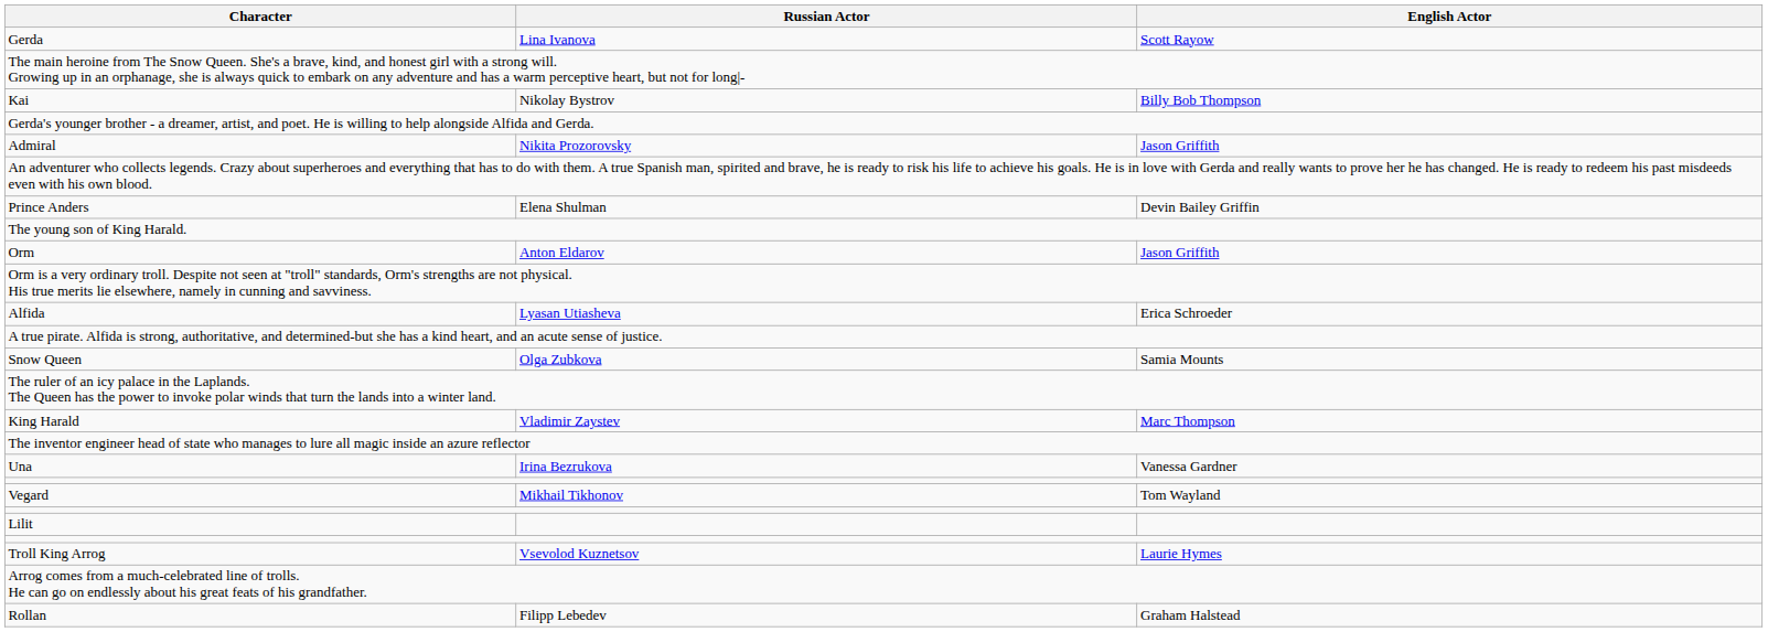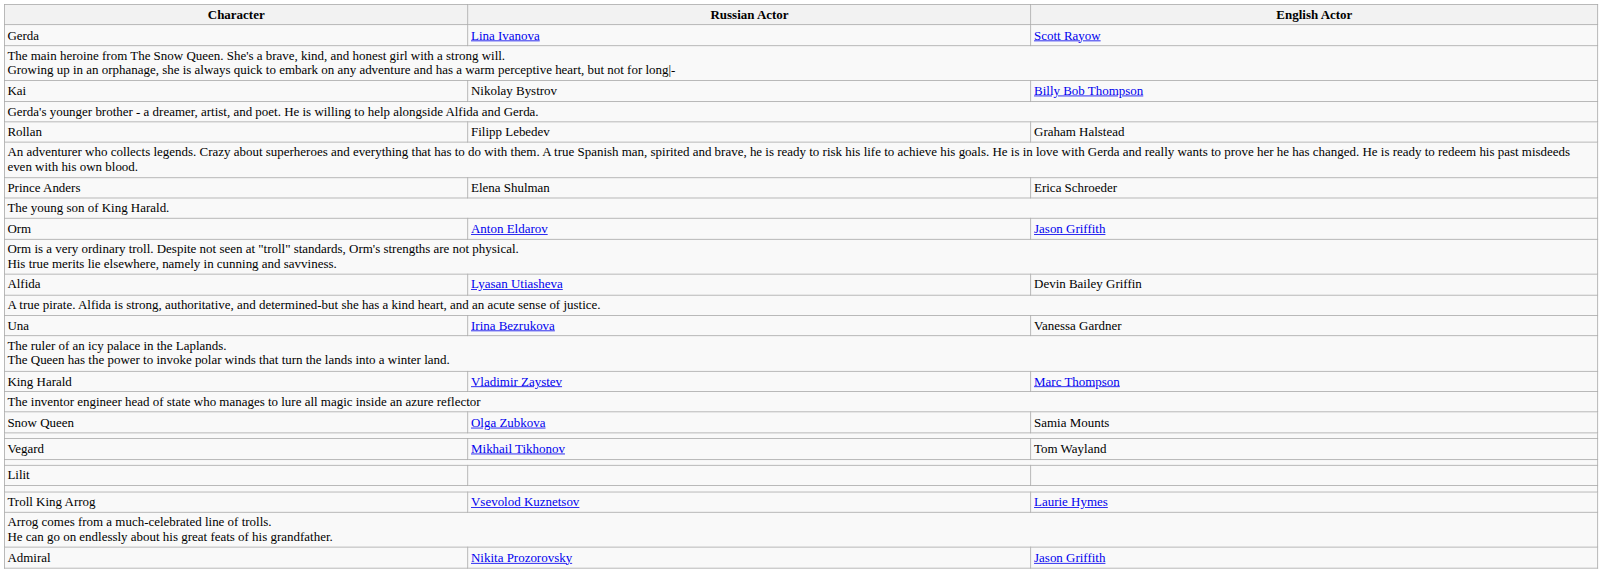rows swapped: Rollan <-> Admiral
Prince Anders | English Actor: Devin Bailey Griffin -> Erica Schroeder
Alfida | English Actor: Erica Schroeder -> Devin Bailey Griffin
rows swapped: Snow Queen <-> Una
